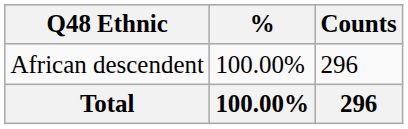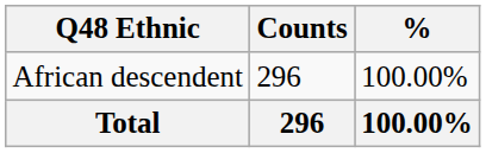columns swapped: Counts <-> %
